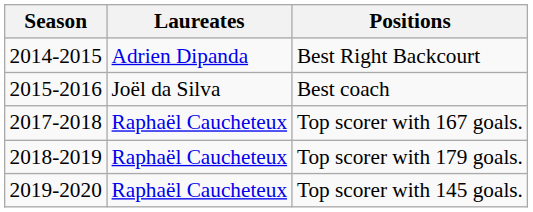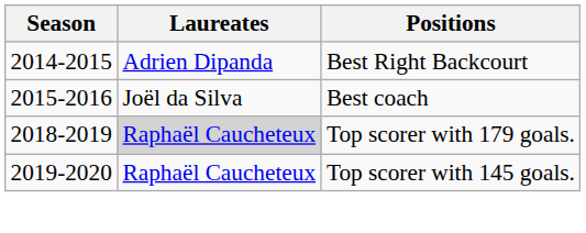- row: 2017-2018 | Raphaël Caucheteux | Top scorer with 167 goals.
Top scorer with 179 goals. | Laureates: no background -> lightgrey background
